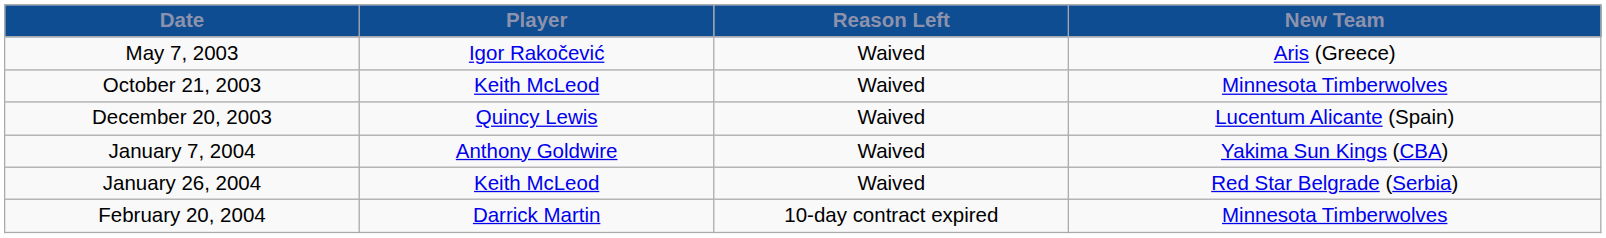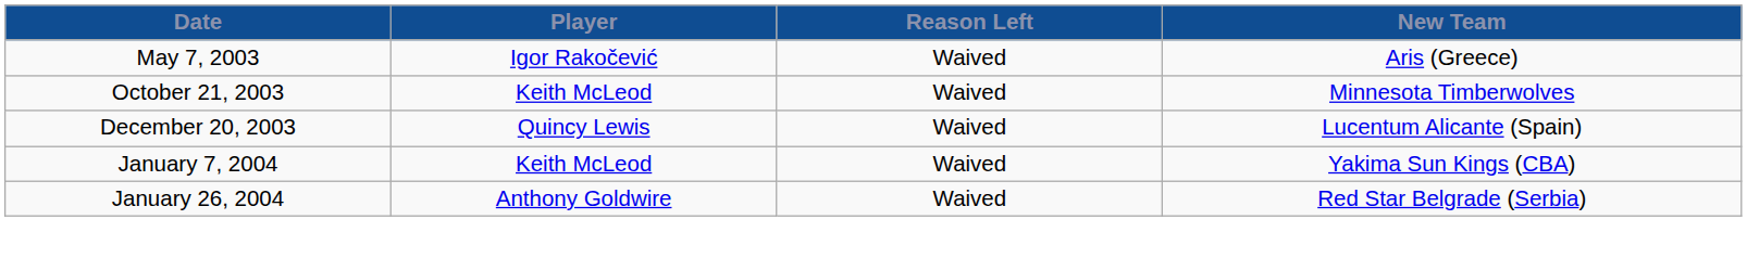January 7, 2004 | Player: Anthony Goldwire -> Keith McLeod
January 26, 2004 | Player: Keith McLeod -> Anthony Goldwire
- row: February 20, 2004 | Darrick Martin | 10-day contract expired | Minnesota Timberwolves
